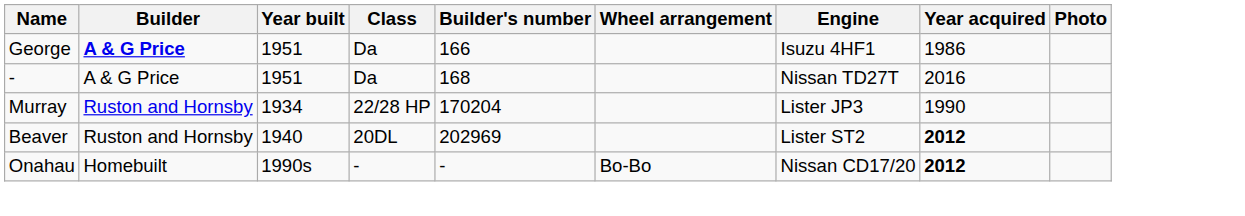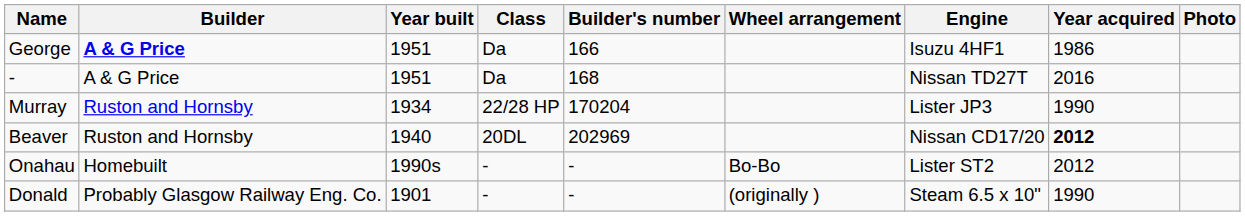Beaver | Engine: Lister ST2 -> Nissan CD17/20
Onahau | Engine: Nissan CD17/20 -> Lister ST2
Onahau | Year acquired: bold -> normal
+ row: Donald | Probably Glasgow Railway Eng. Co. | 1901 | - | - | (originally ) | Steam 6.5 x 10" | 1990
